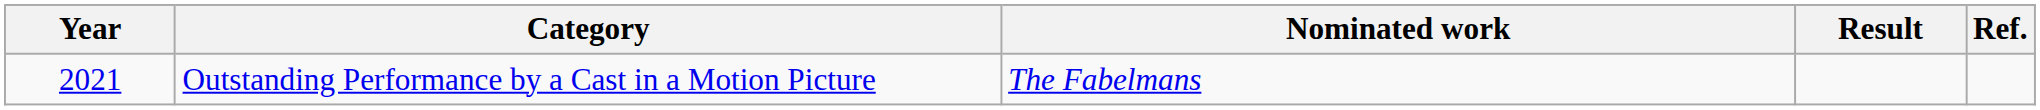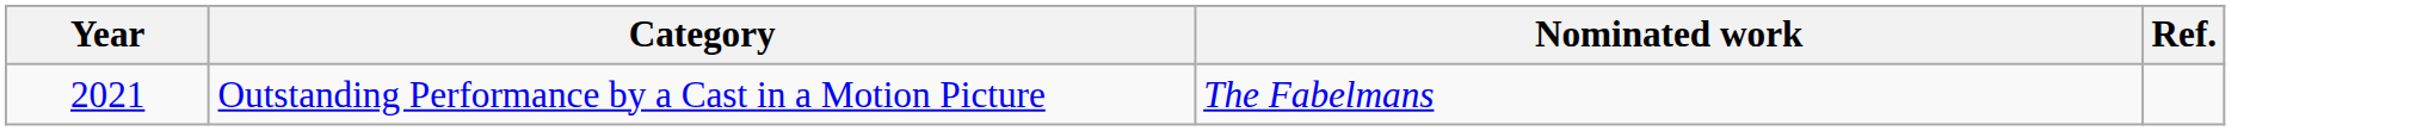- column: Result
